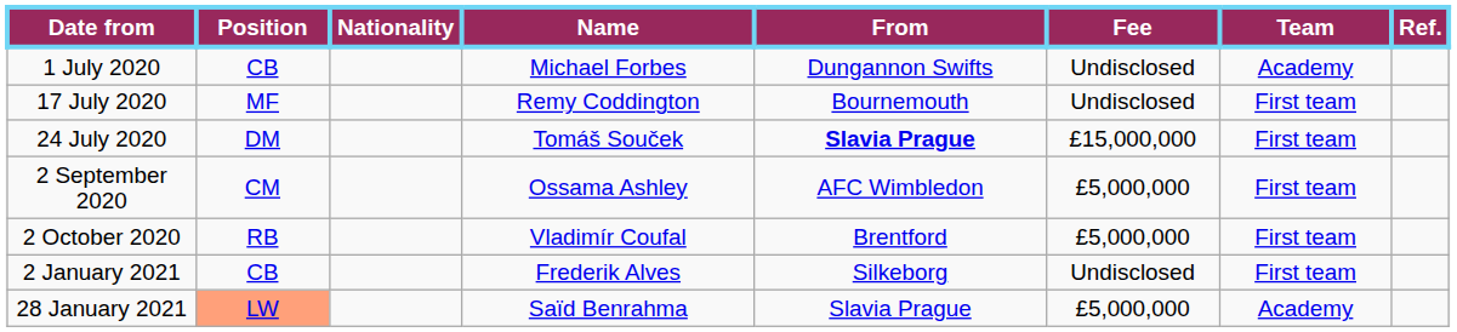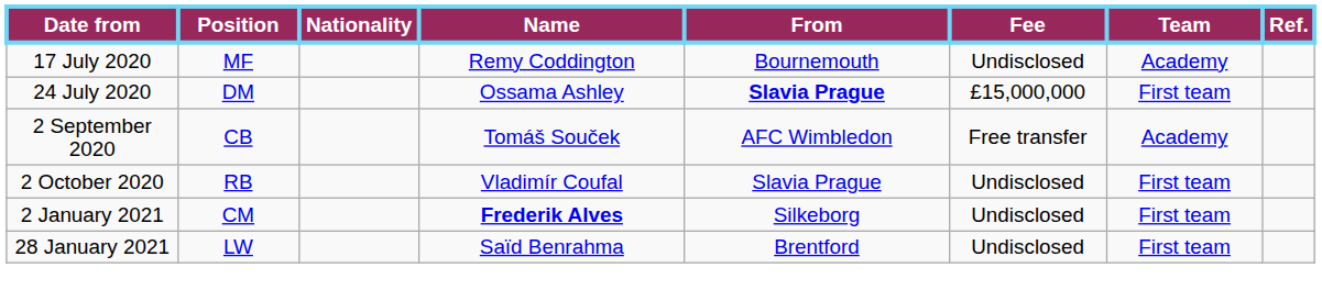- row: 1 July 2020 | CB | Michael Forbes | Dungannon Swifts | Undisclosed | Academy
17 July 2020 | Team: First team -> Academy
24 July 2020 | Name: Tomáš Souček -> Ossama Ashley
2 September 2020 | Position: CM -> CB
2 September 2020 | Name: Ossama Ashley -> Tomáš Souček
2 September 2020 | Fee: £5,000,000 -> Free transfer
2 September 2020 | Team: First team -> Academy
2 October 2020 | From: Brentford -> Slavia Prague
2 October 2020 | Fee: £5,000,000 -> Undisclosed
2 January 2021 | Position: CB -> CM
2 January 2021 | Name: normal -> bold
28 January 2021 | Position: lightsalmon background -> no background
28 January 2021 | From: Slavia Prague -> Brentford
28 January 2021 | Fee: £5,000,000 -> Undisclosed
28 January 2021 | Team: Academy -> First team
